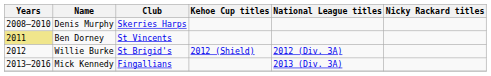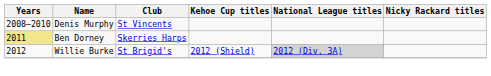Denis Murphy | Club: Skerries Harps -> St Vincents
Ben Dorney | Club: St Vincents -> Skerries Harps
Willie Burke | National League titles: no background -> lightgrey background
- row: 2013–2016 | Mick Kennedy | Fingallians | 2013 (Div. 3A)
